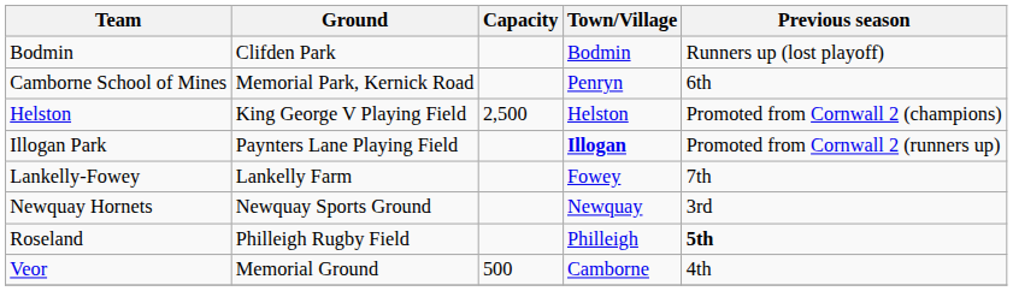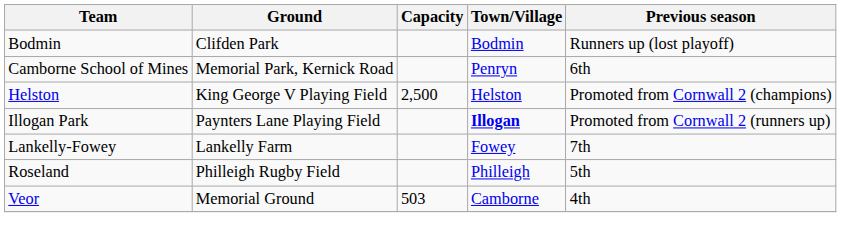- row: Newquay Hornets | Newquay Sports Ground | Newquay | 3rd
Roseland | Previous season: bold -> normal
Veor | Capacity: 500 -> 503
